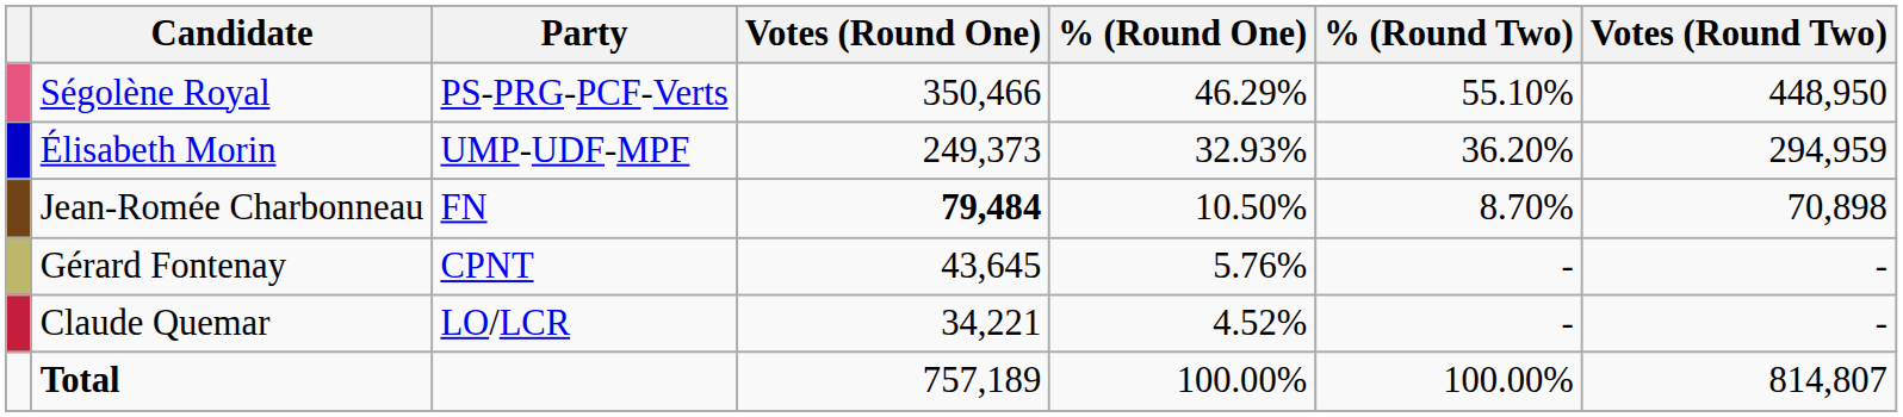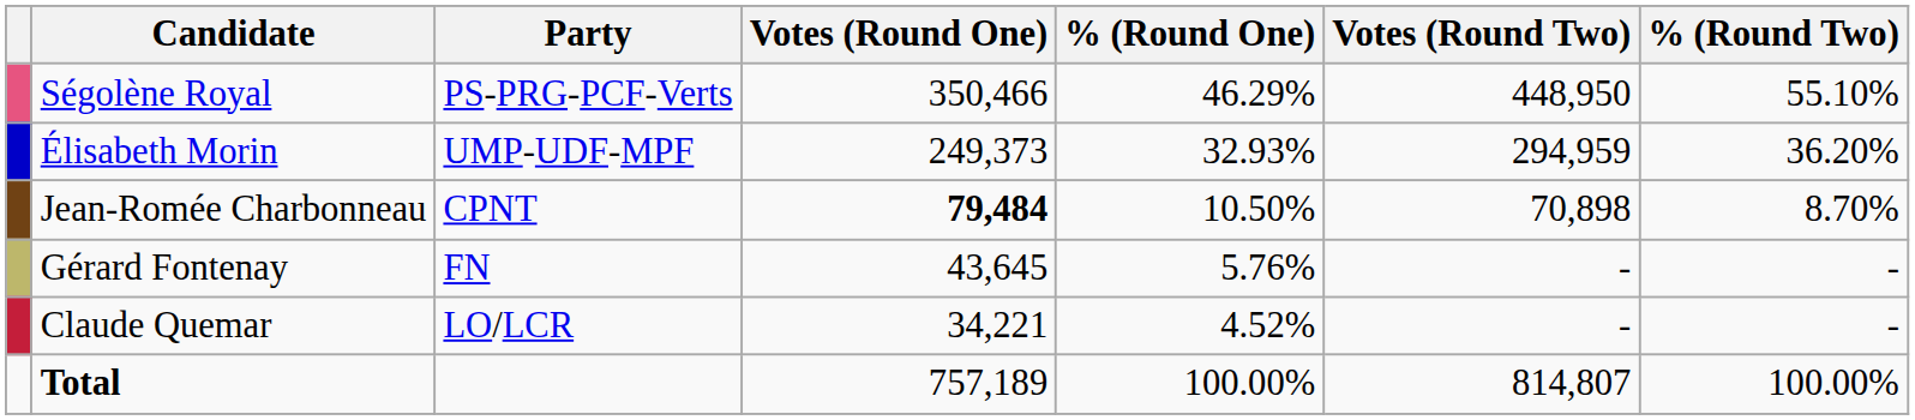columns swapped: Votes (Round Two) <-> % (Round Two)
Jean-Romée Charbonneau | Party: FN -> CPNT
Gérard Fontenay | Party: CPNT -> FN
